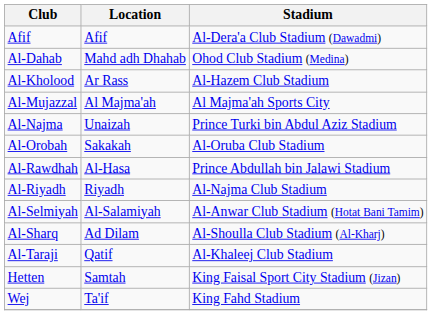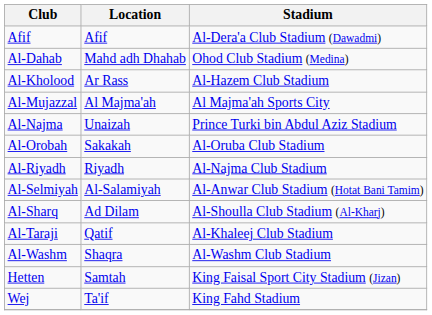- row: Al-Rawdhah | Al-Hasa | Prince Abdullah bin Jalawi Stadium
+ row: Al-Washm | Shaqra | Al-Washm Club Stadium
